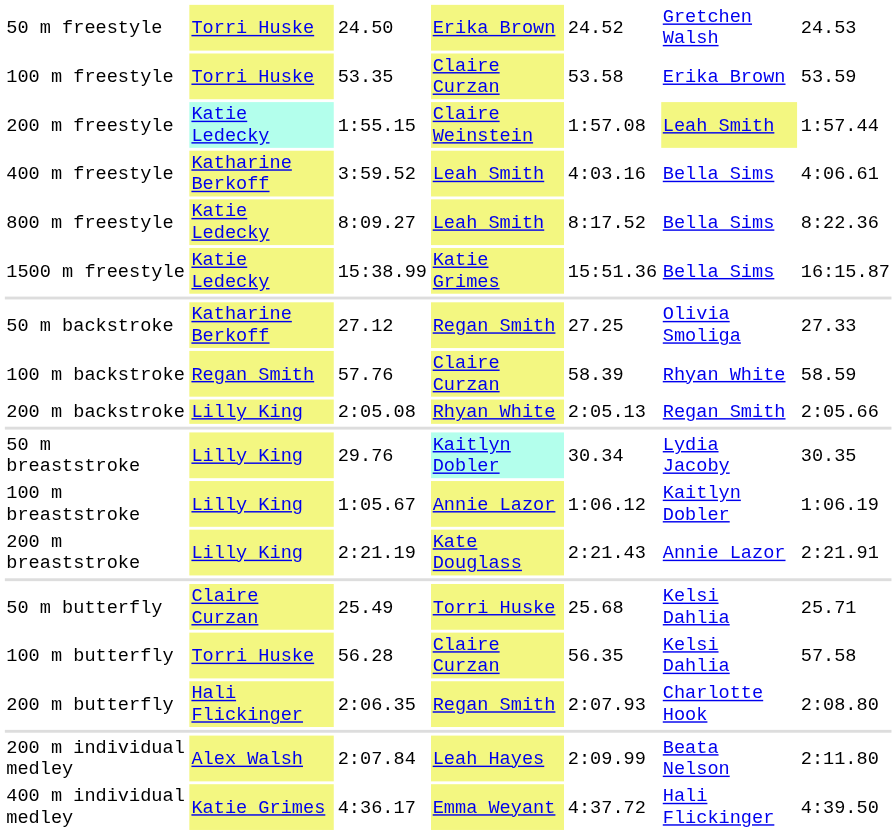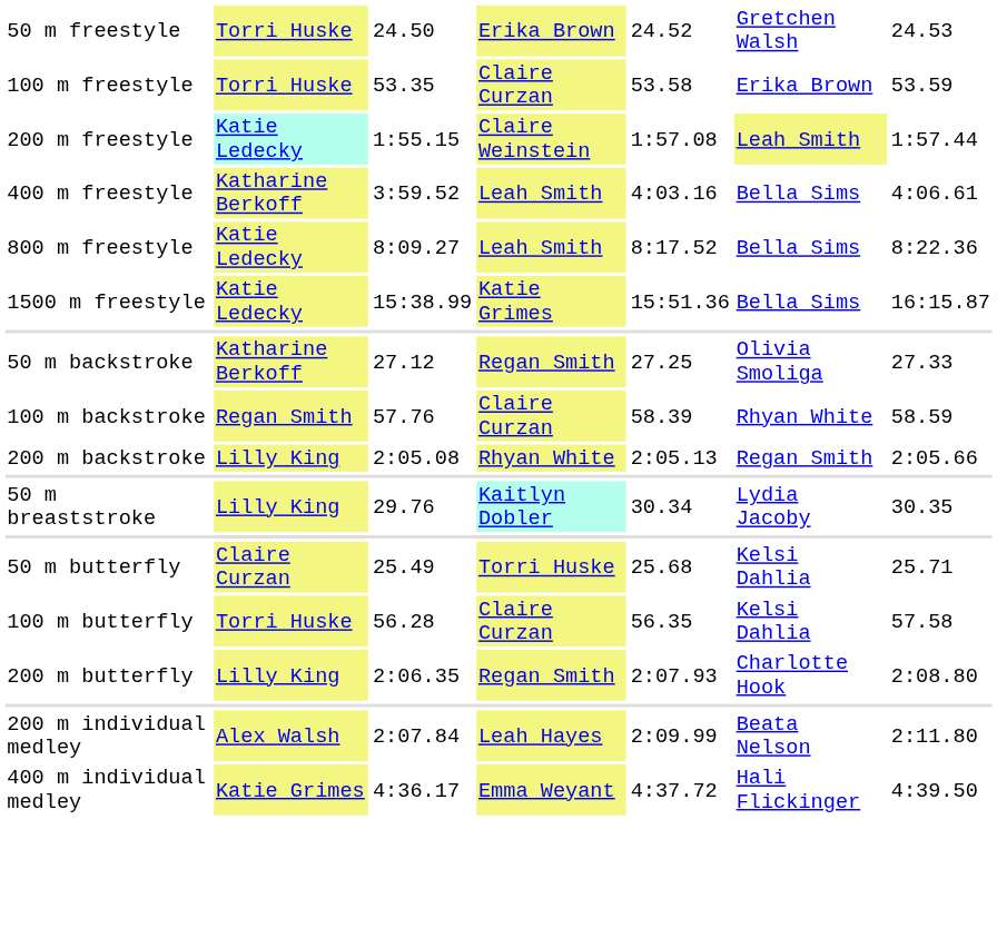- row: 100 m breaststroke | Lilly King | 1:05.67 | Annie Lazor | 1:06.12 | Kaitlyn Dobler | 1:06.19
- row: 200 m breaststroke | Lilly King | 2:21.19 | Kate Douglass | 2:21.43 | Annie Lazor | 2:21.91
200 m butterfly | column 2: Hali Flickinger -> Lilly King
